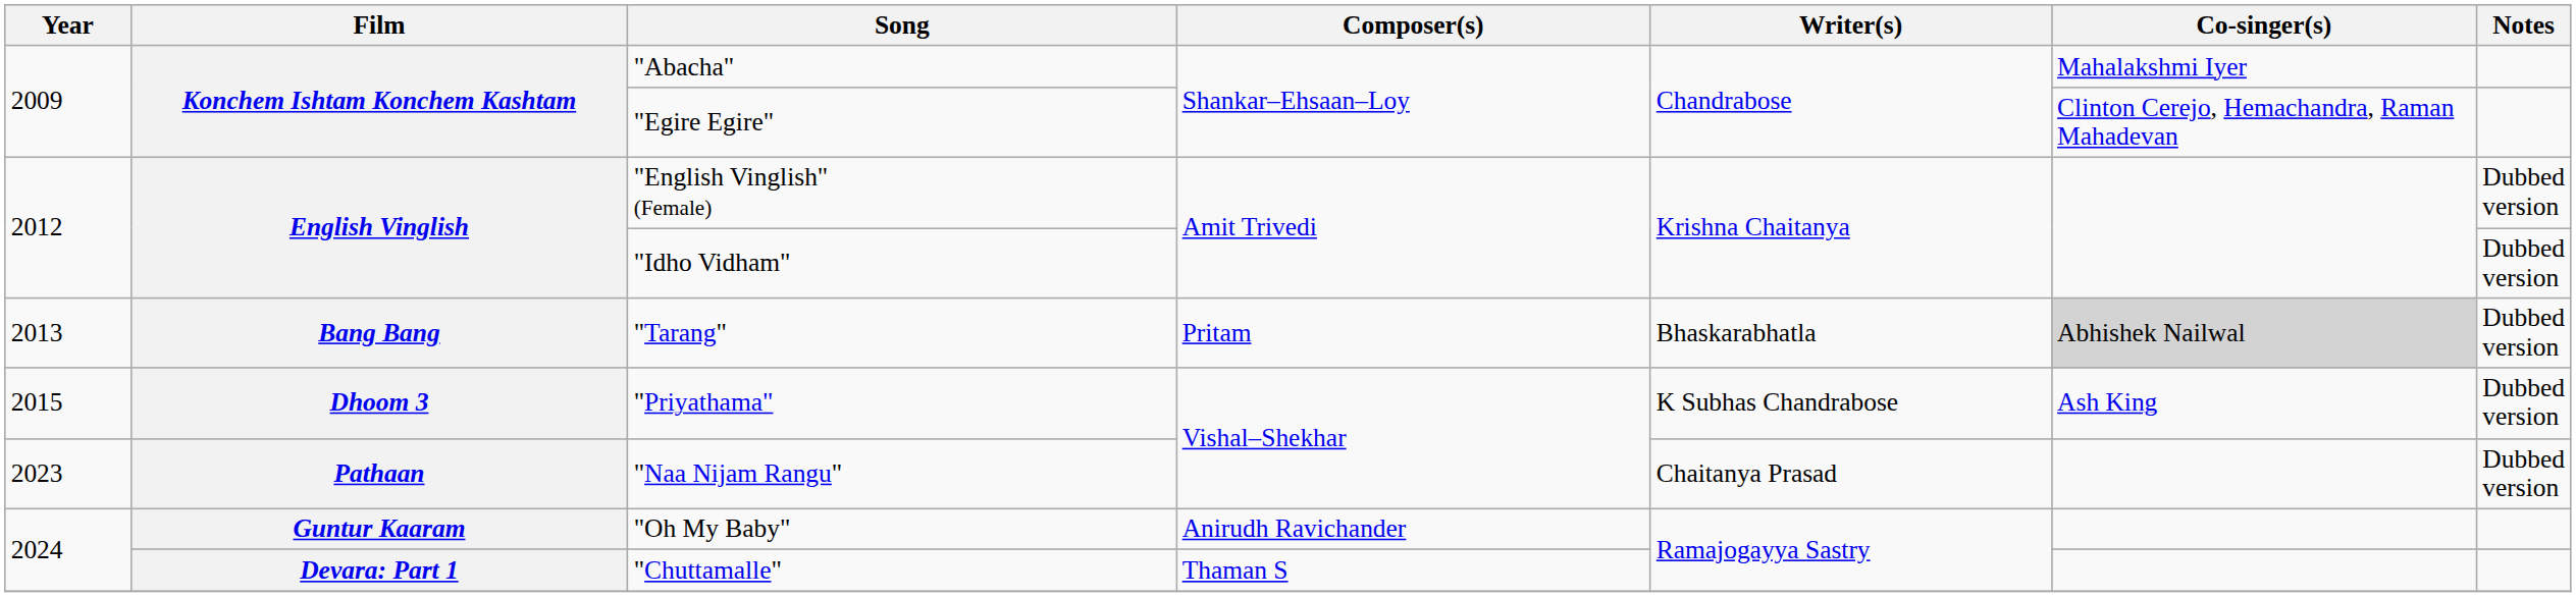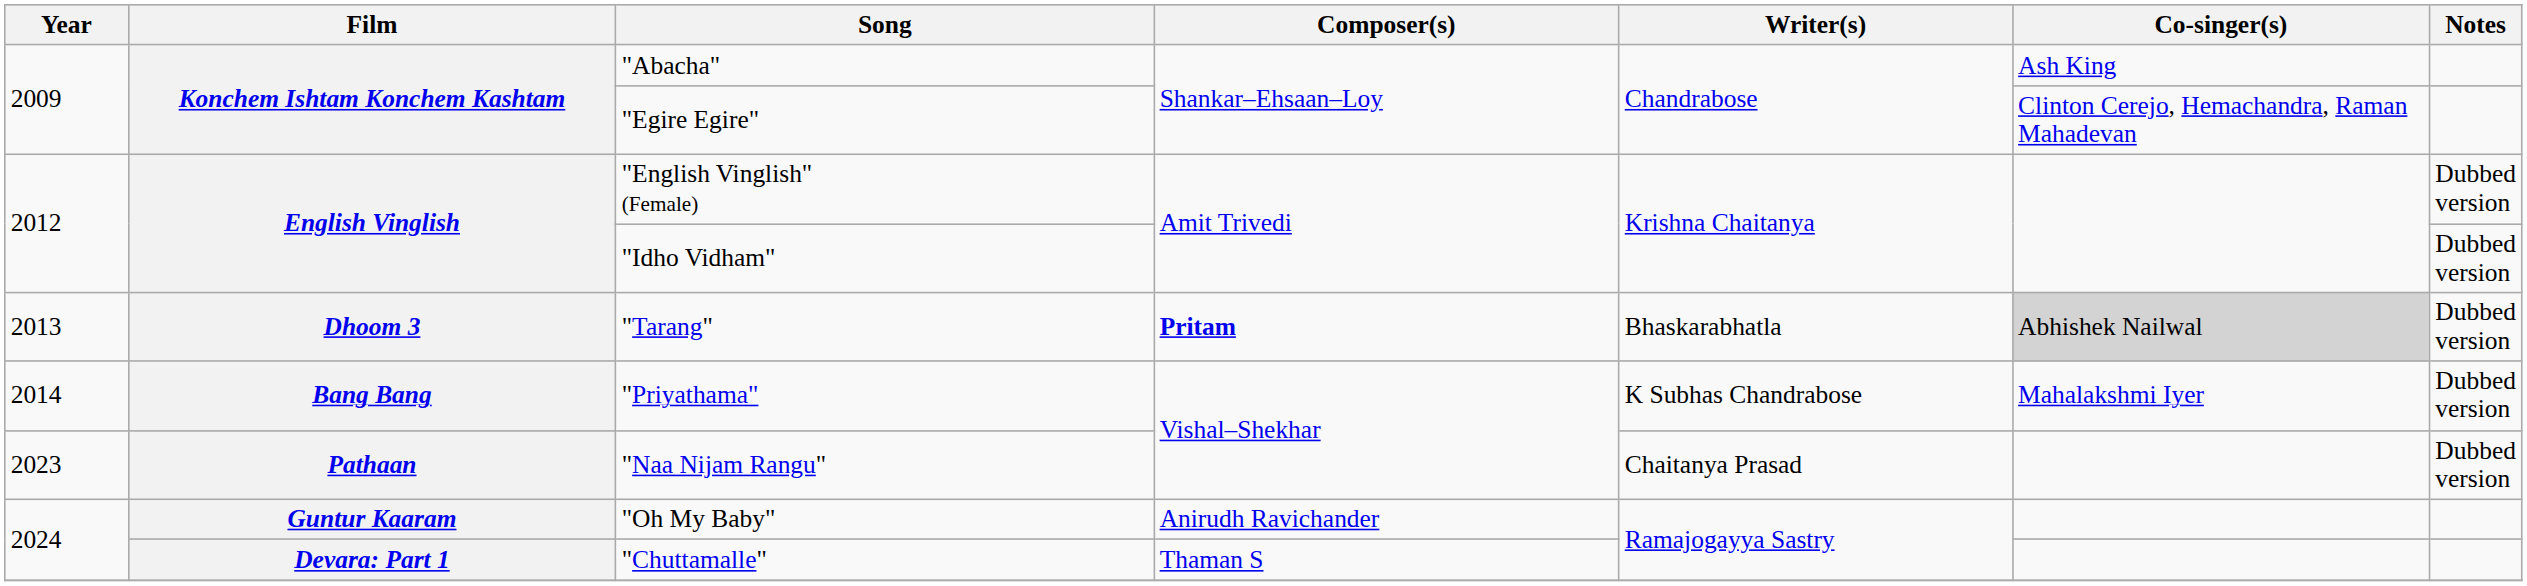"Abacha" | Co-singer(s): Mahalakshmi Iyer -> Ash King
"Tarang" | Film: Bang Bang -> Dhoom 3
"Tarang" | Composer(s): normal -> bold
"Priyathama" | Year: 2015 -> 2014
"Priyathama" | Film: Dhoom 3 -> Bang Bang
"Priyathama" | Co-singer(s): Ash King -> Mahalakshmi Iyer
